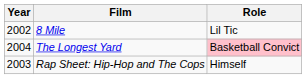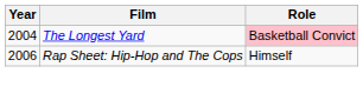- row: 2002 | 8 Mile | Lil Tic
Rap Sheet: Hip-Hop and The Cops | Year: 2003 -> 2006
